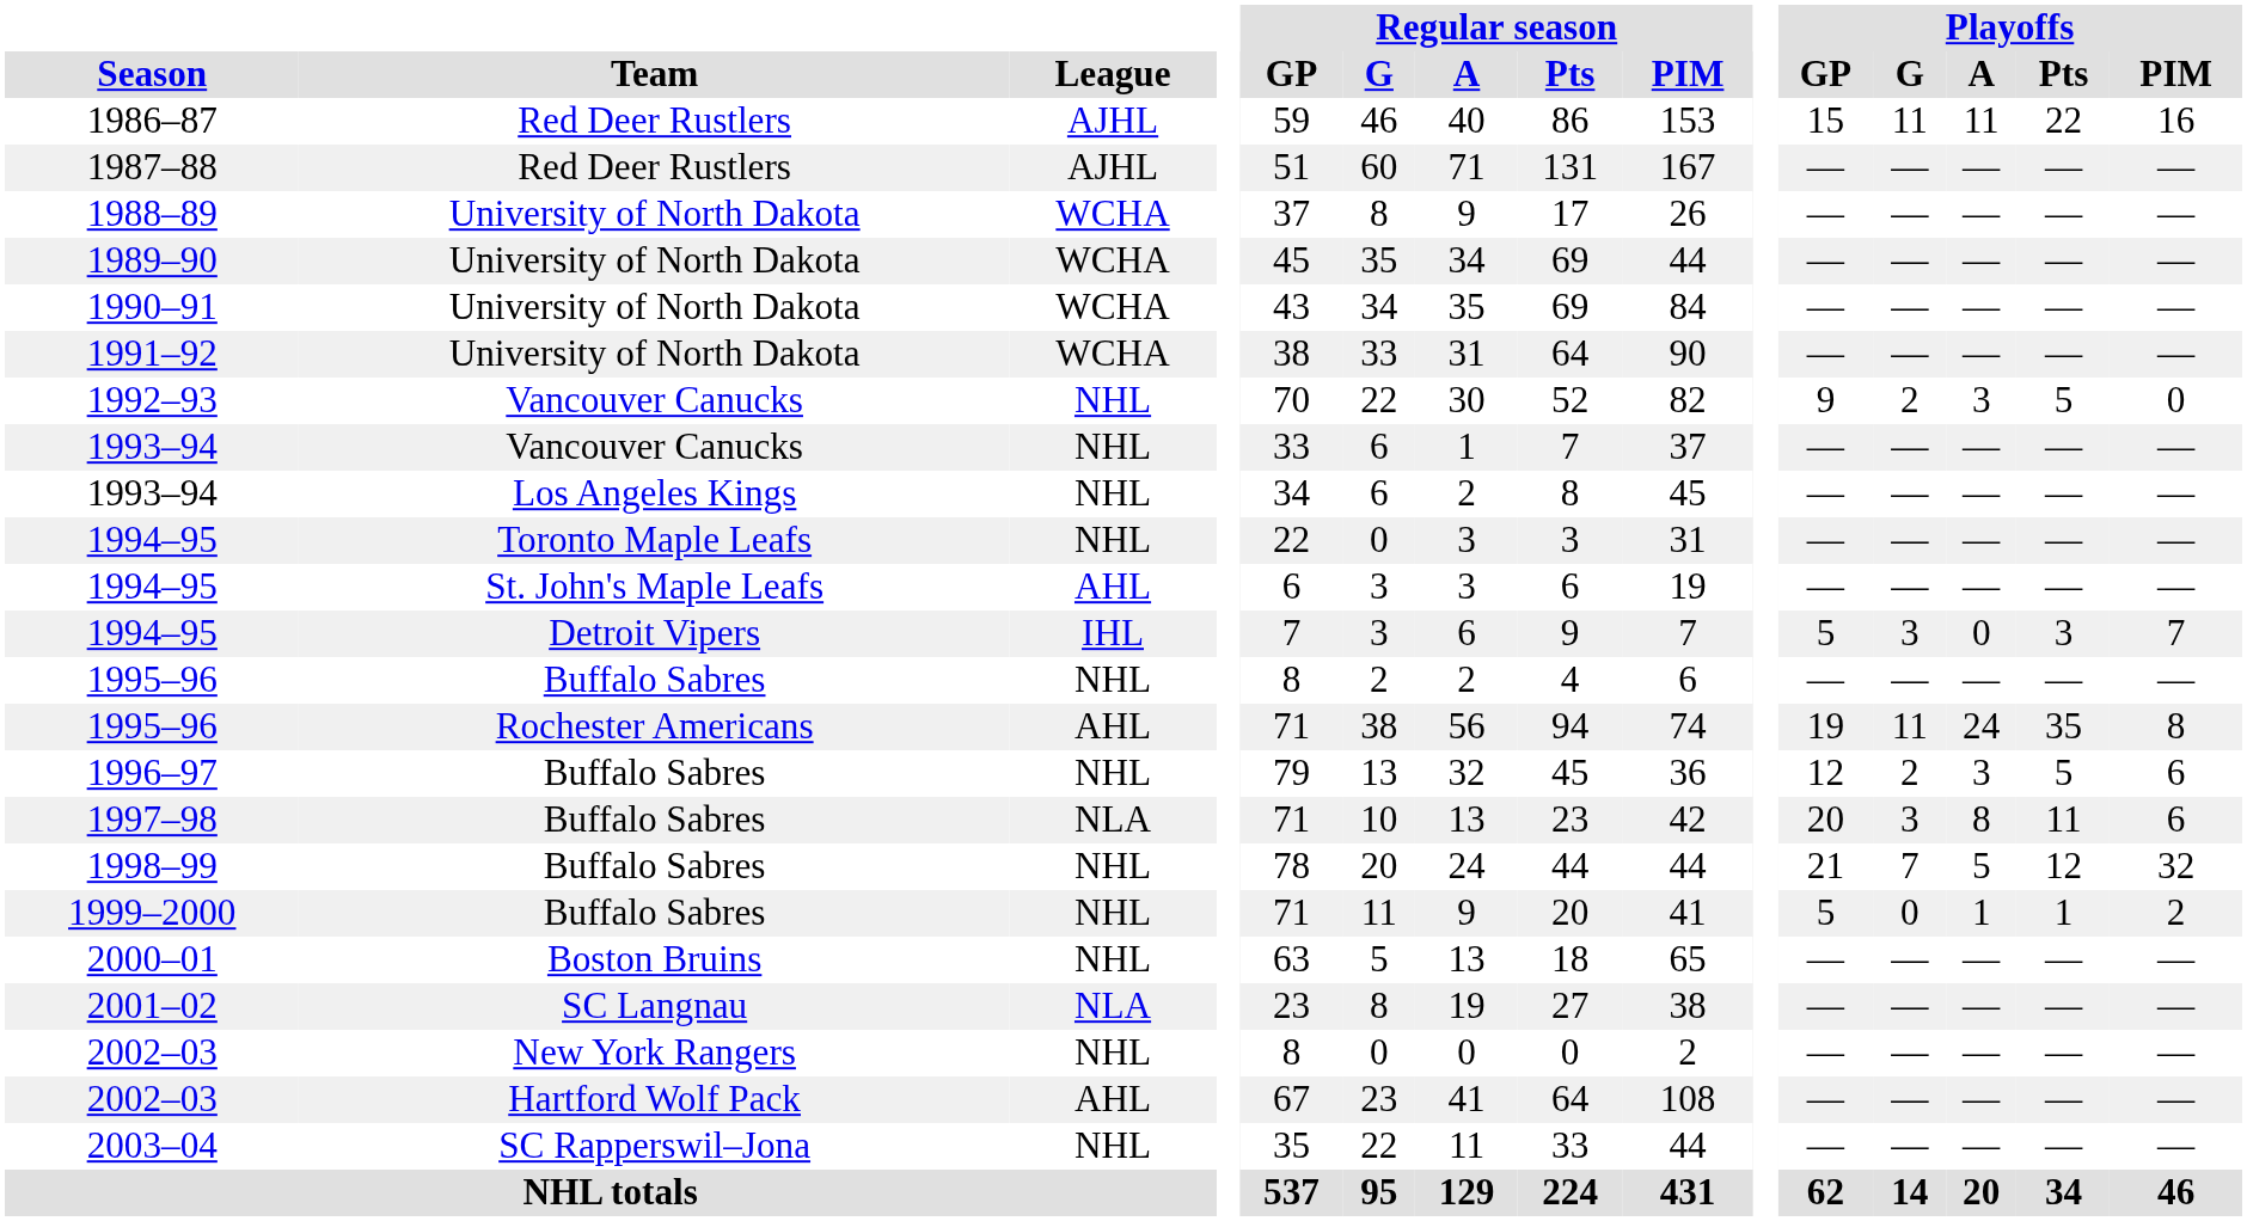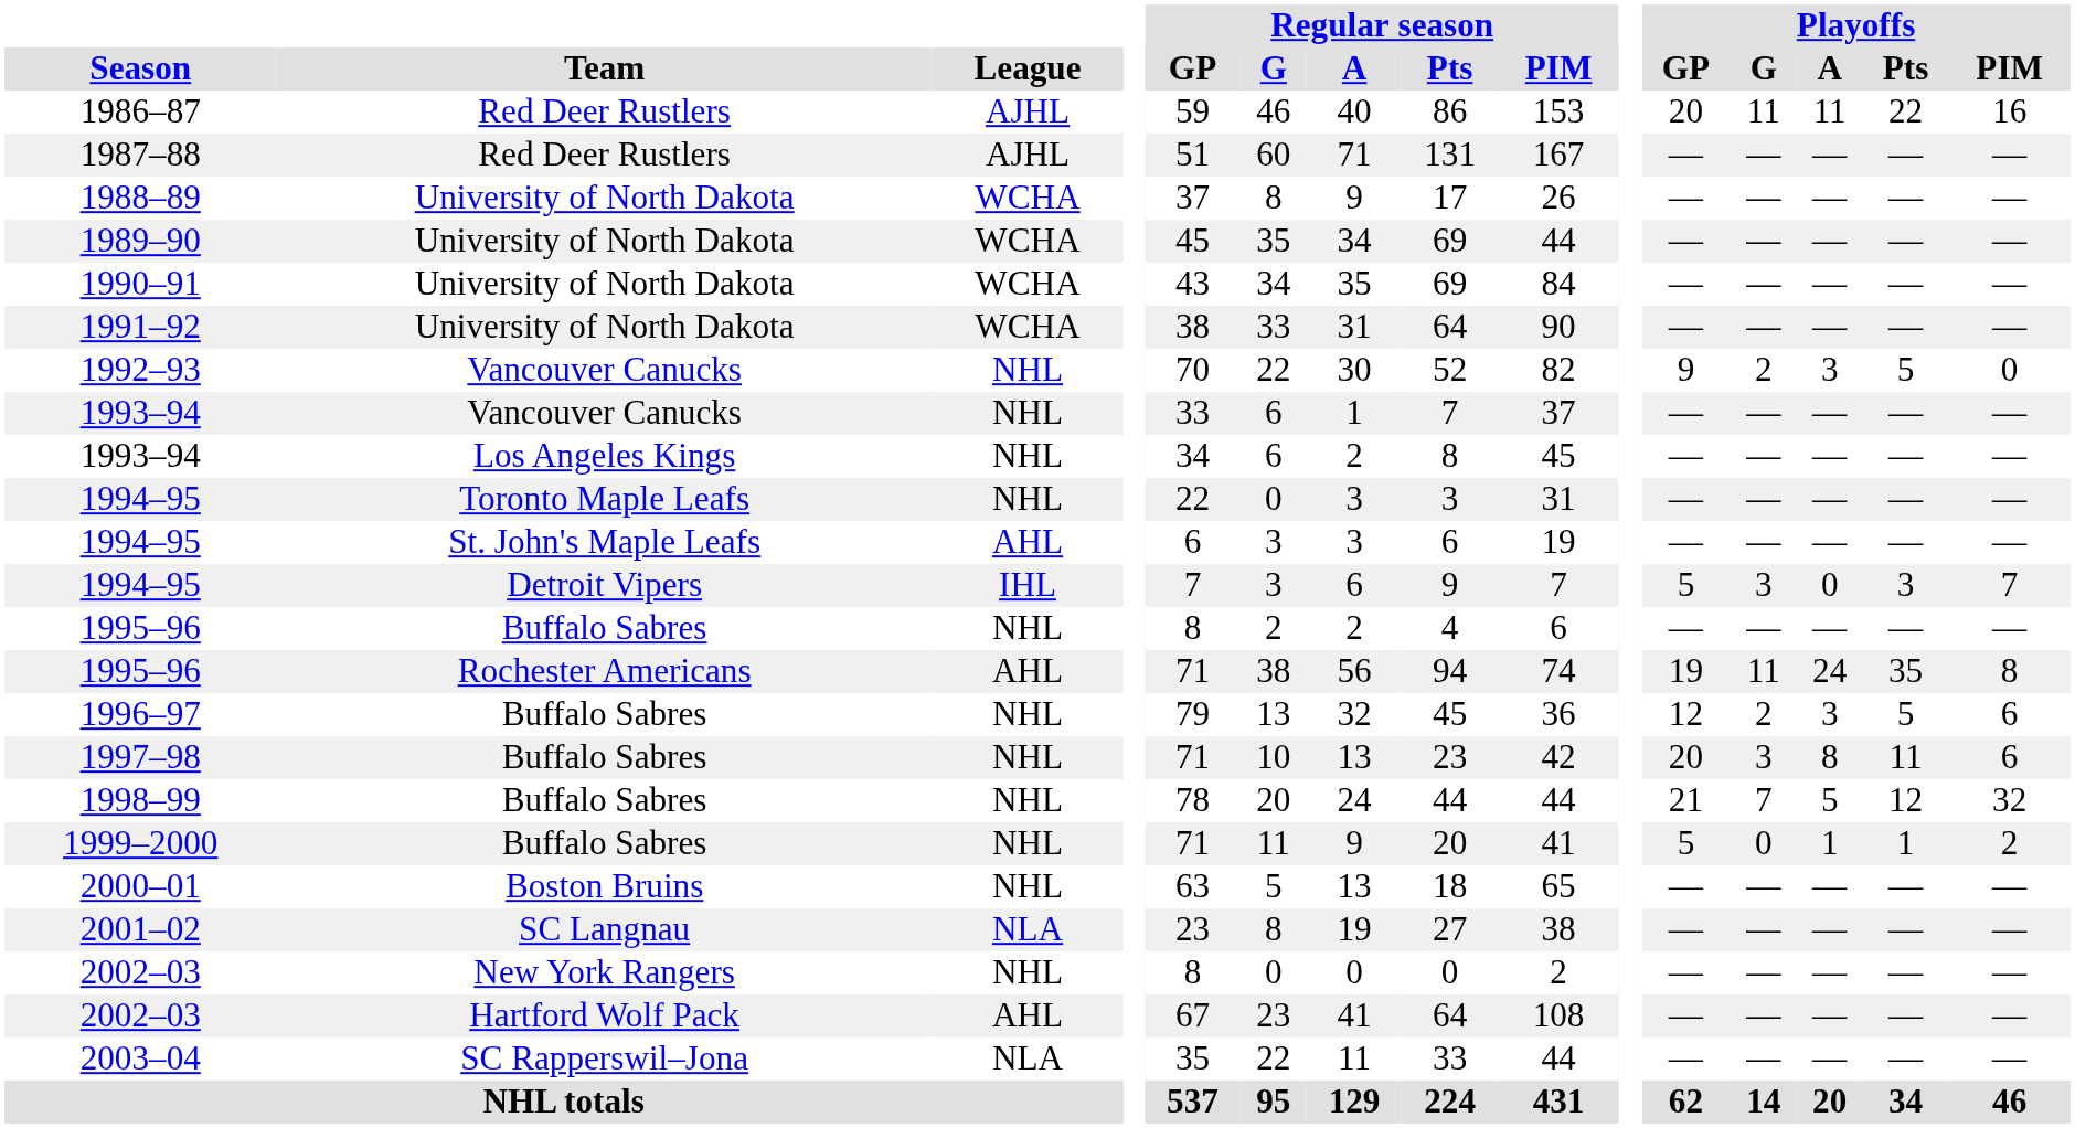1986–87 | Playoffs / GP: 15 -> 20
1997–98 | League: NLA -> NHL
2003–04 | League: NHL -> NLA
